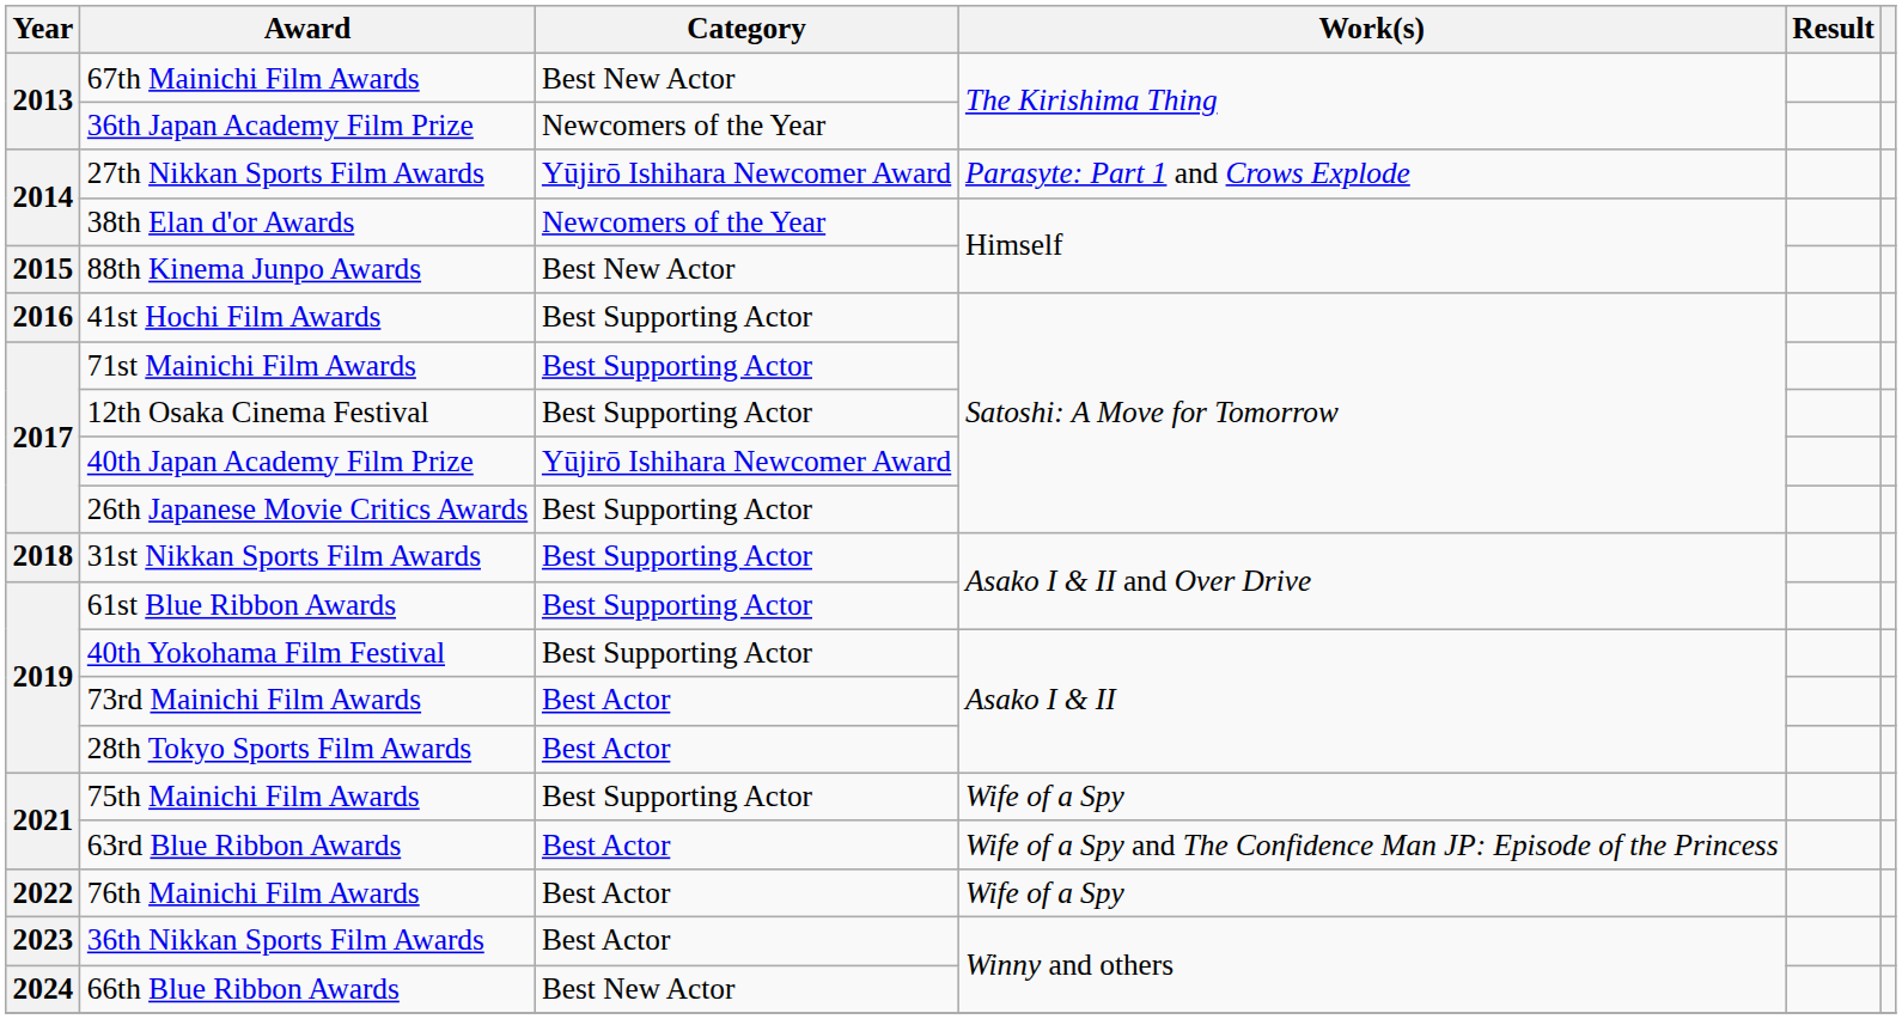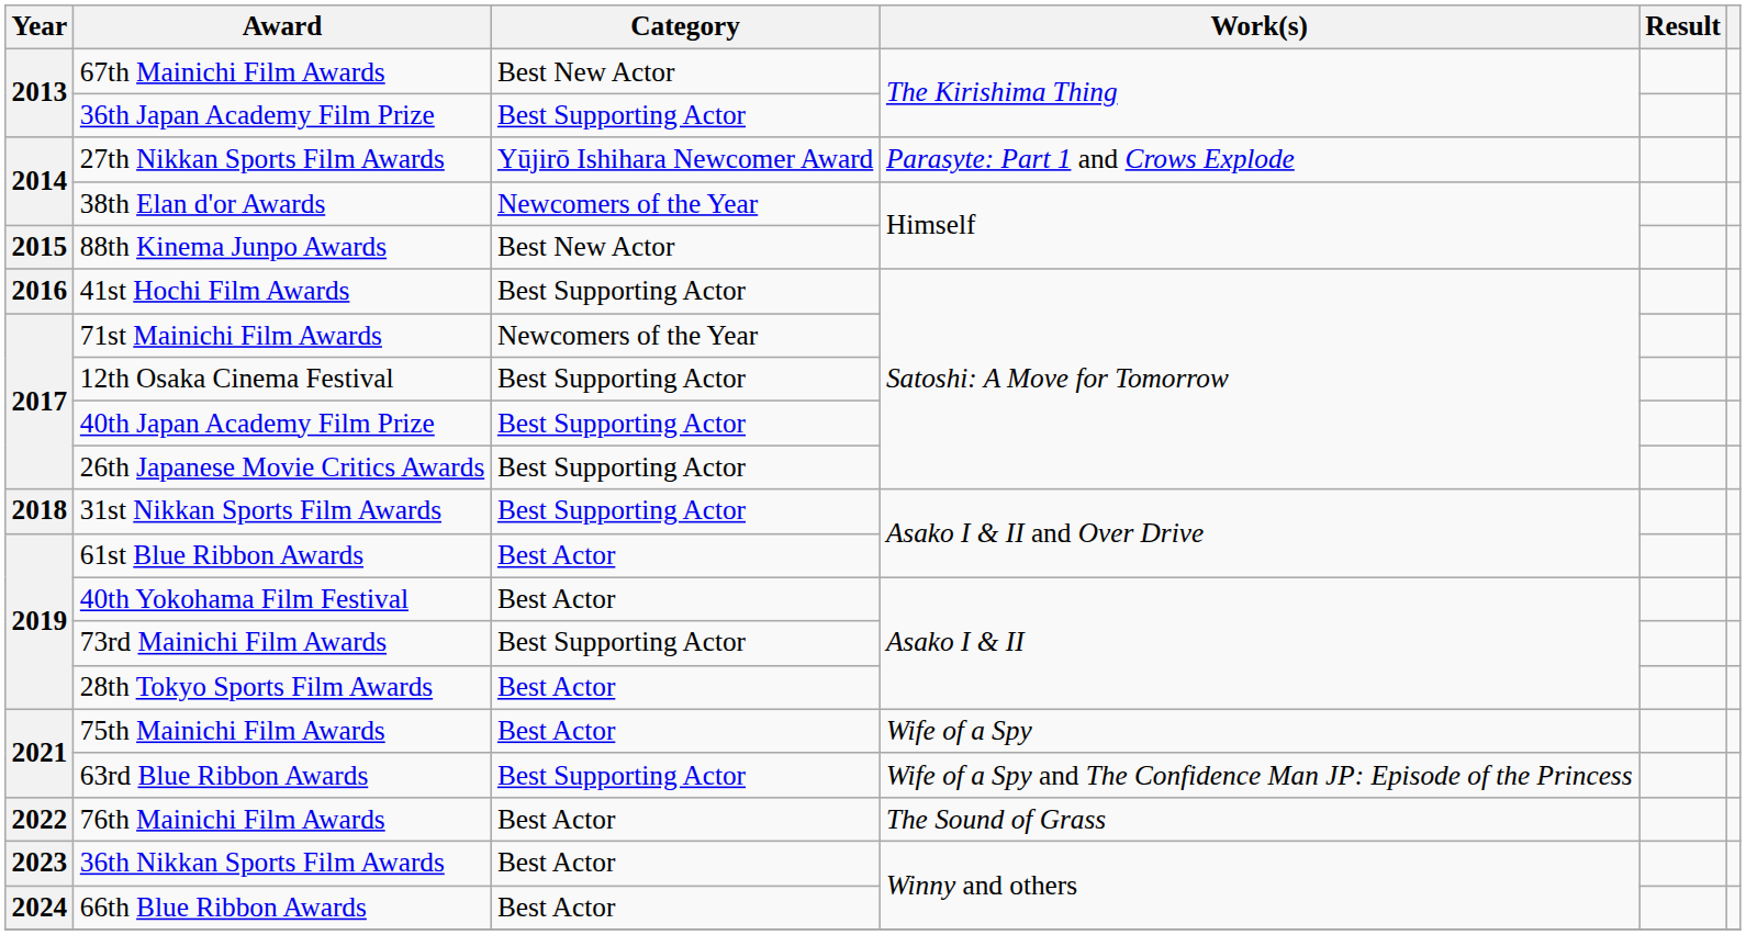36th Japan Academy Film Prize | Category: Newcomers of the Year -> Best Supporting Actor
71st Mainichi Film Awards | Category: Best Supporting Actor -> Newcomers of the Year
40th Japan Academy Film Prize | Category: Yūjirō Ishihara Newcomer Award -> Best Supporting Actor
61st Blue Ribbon Awards | Category: Best Supporting Actor -> Best Actor
40th Yokohama Film Festival | Category: Best Supporting Actor -> Best Actor
73rd Mainichi Film Awards | Category: Best Actor -> Best Supporting Actor
75th Mainichi Film Awards | Category: Best Supporting Actor -> Best Actor
63rd Blue Ribbon Awards | Category: Best Actor -> Best Supporting Actor
76th Mainichi Film Awards | Work(s): Wife of a Spy -> The Sound of Grass
66th Blue Ribbon Awards | Category: Best New Actor -> Best Actor
